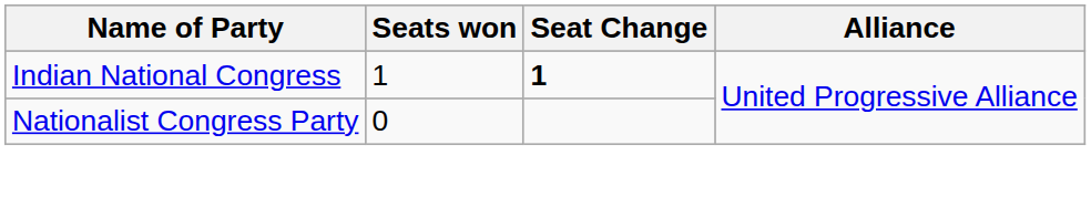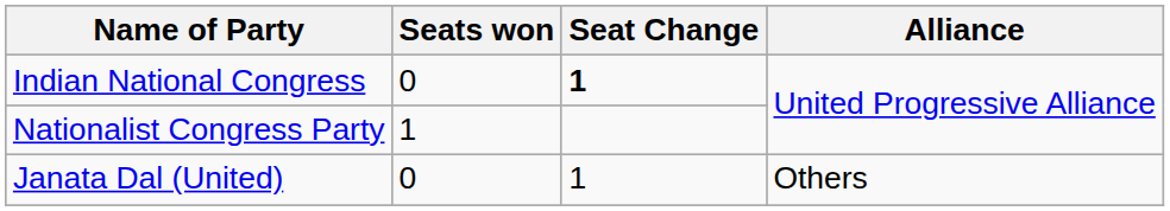Indian National Congress | Seats won: 1 -> 0
Nationalist Congress Party | Seats won: 0 -> 1
+ row: Janata Dal (United) | 0 | 1 | Others
